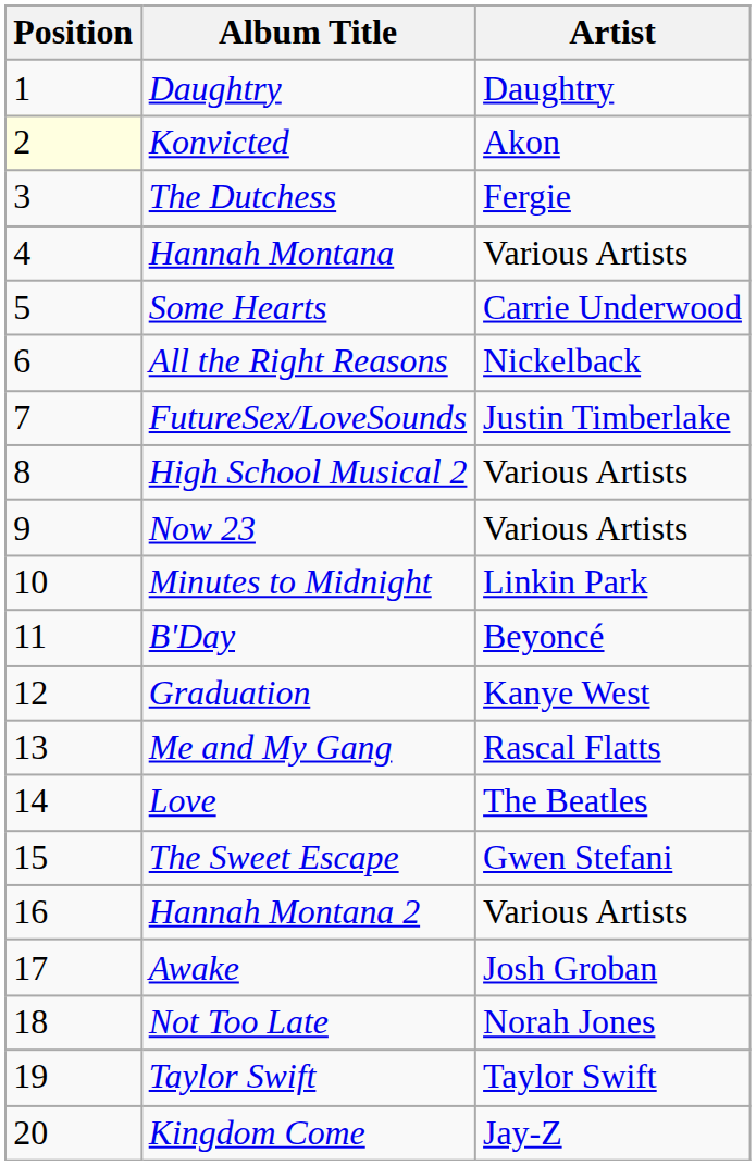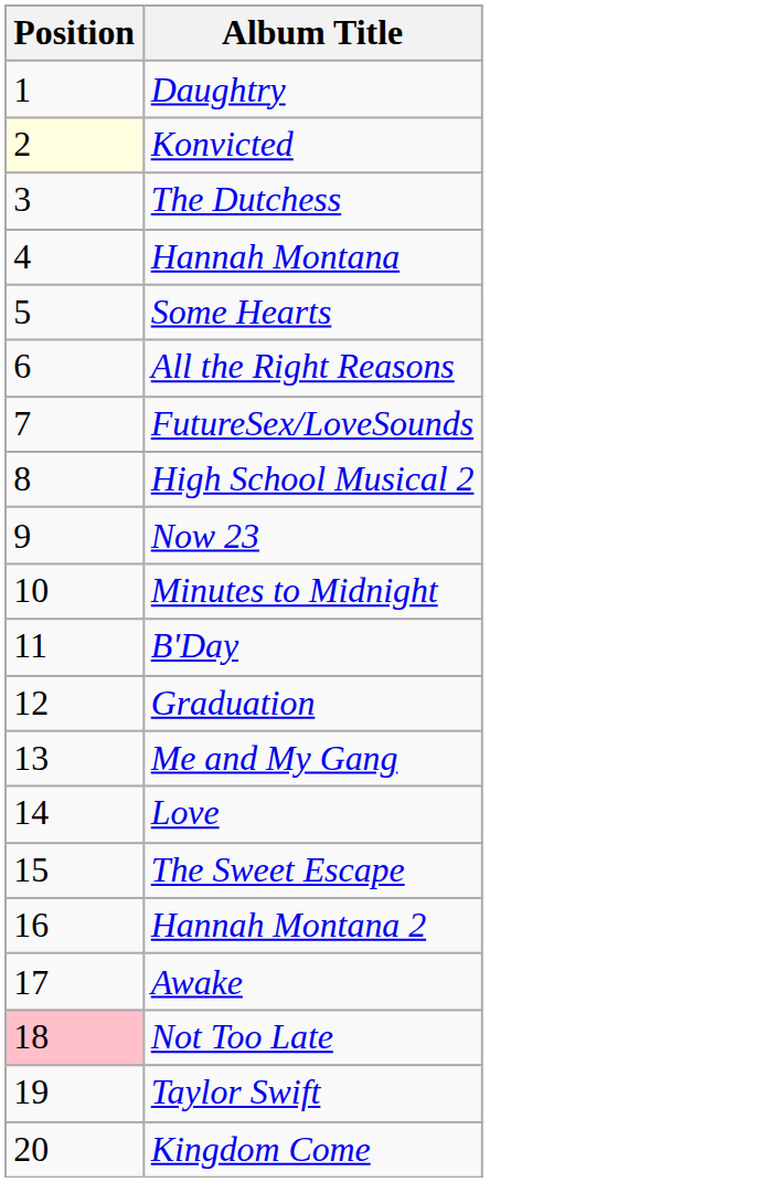- column: Artist | Daughtry | Akon | Fergie | Various Artists | Carrie Underwood | Nickelback | Justin Timberlake | Various Artists | Various Artists | Linkin Park | Beyoncé | Kanye West | Rascal Flatts | The Beatles | Gwen Stefani | Various Artists | Josh Groban | Norah Jones | Taylor Swift | Jay-Z
Not Too Late | Position: no background -> pink background
